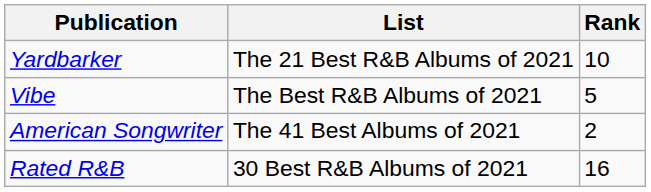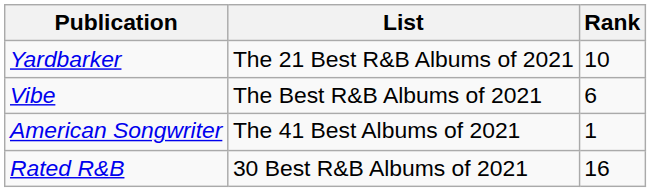Vibe | Rank: 5 -> 6
American Songwriter | Rank: 2 -> 1
